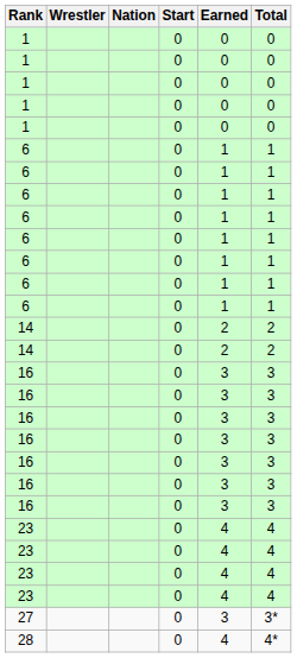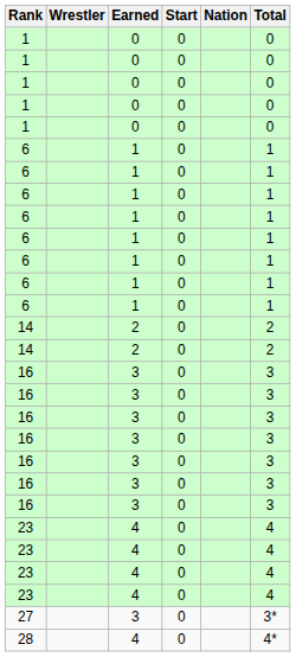columns swapped: Nation <-> Earned
